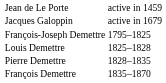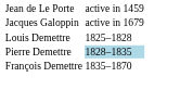- row: François-Joseph Demettre | 1795–1825
Pierre Demettre | column 2: no background -> lightblue background
